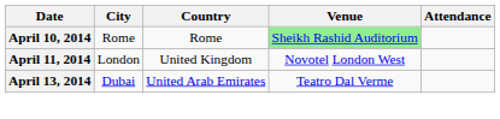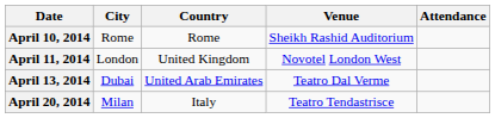April 10, 2014 | Venue: lightgreen background -> no background
+ row: April 20, 2014 | Milan | Italy | Teatro Tendastrisce
